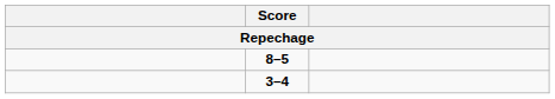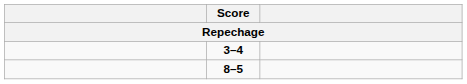rows swapped: 3–4 <-> 8–5
